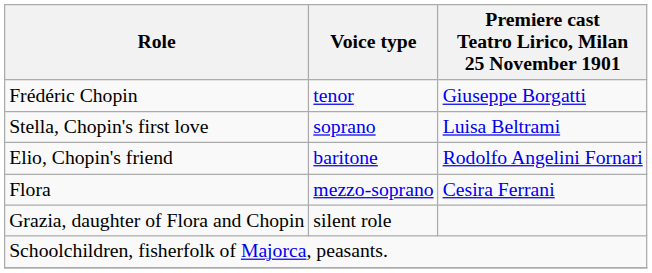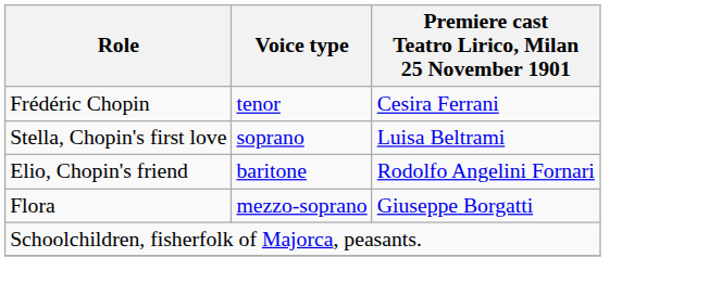Frédéric Chopin | Premiere cast Teatro Lirico, Milan 25 November 1901: Giuseppe Borgatti -> Cesira Ferrani
Flora | Premiere cast Teatro Lirico, Milan 25 November 1901: Cesira Ferrani -> Giuseppe Borgatti
- row: Grazia, daughter of Flora and Chopin | silent role
